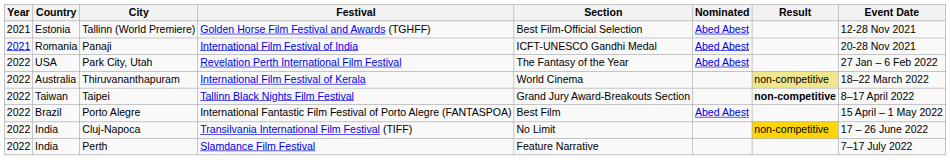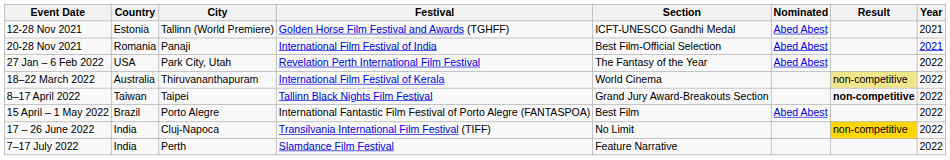columns swapped: Year <-> Event Date
Tallinn (World Premiere) | Section: Best Film-Official Selection -> ICFT-UNESCO Gandhi Medal
Panaji | Section: ICFT-UNESCO Gandhi Medal -> Best Film-Official Selection
